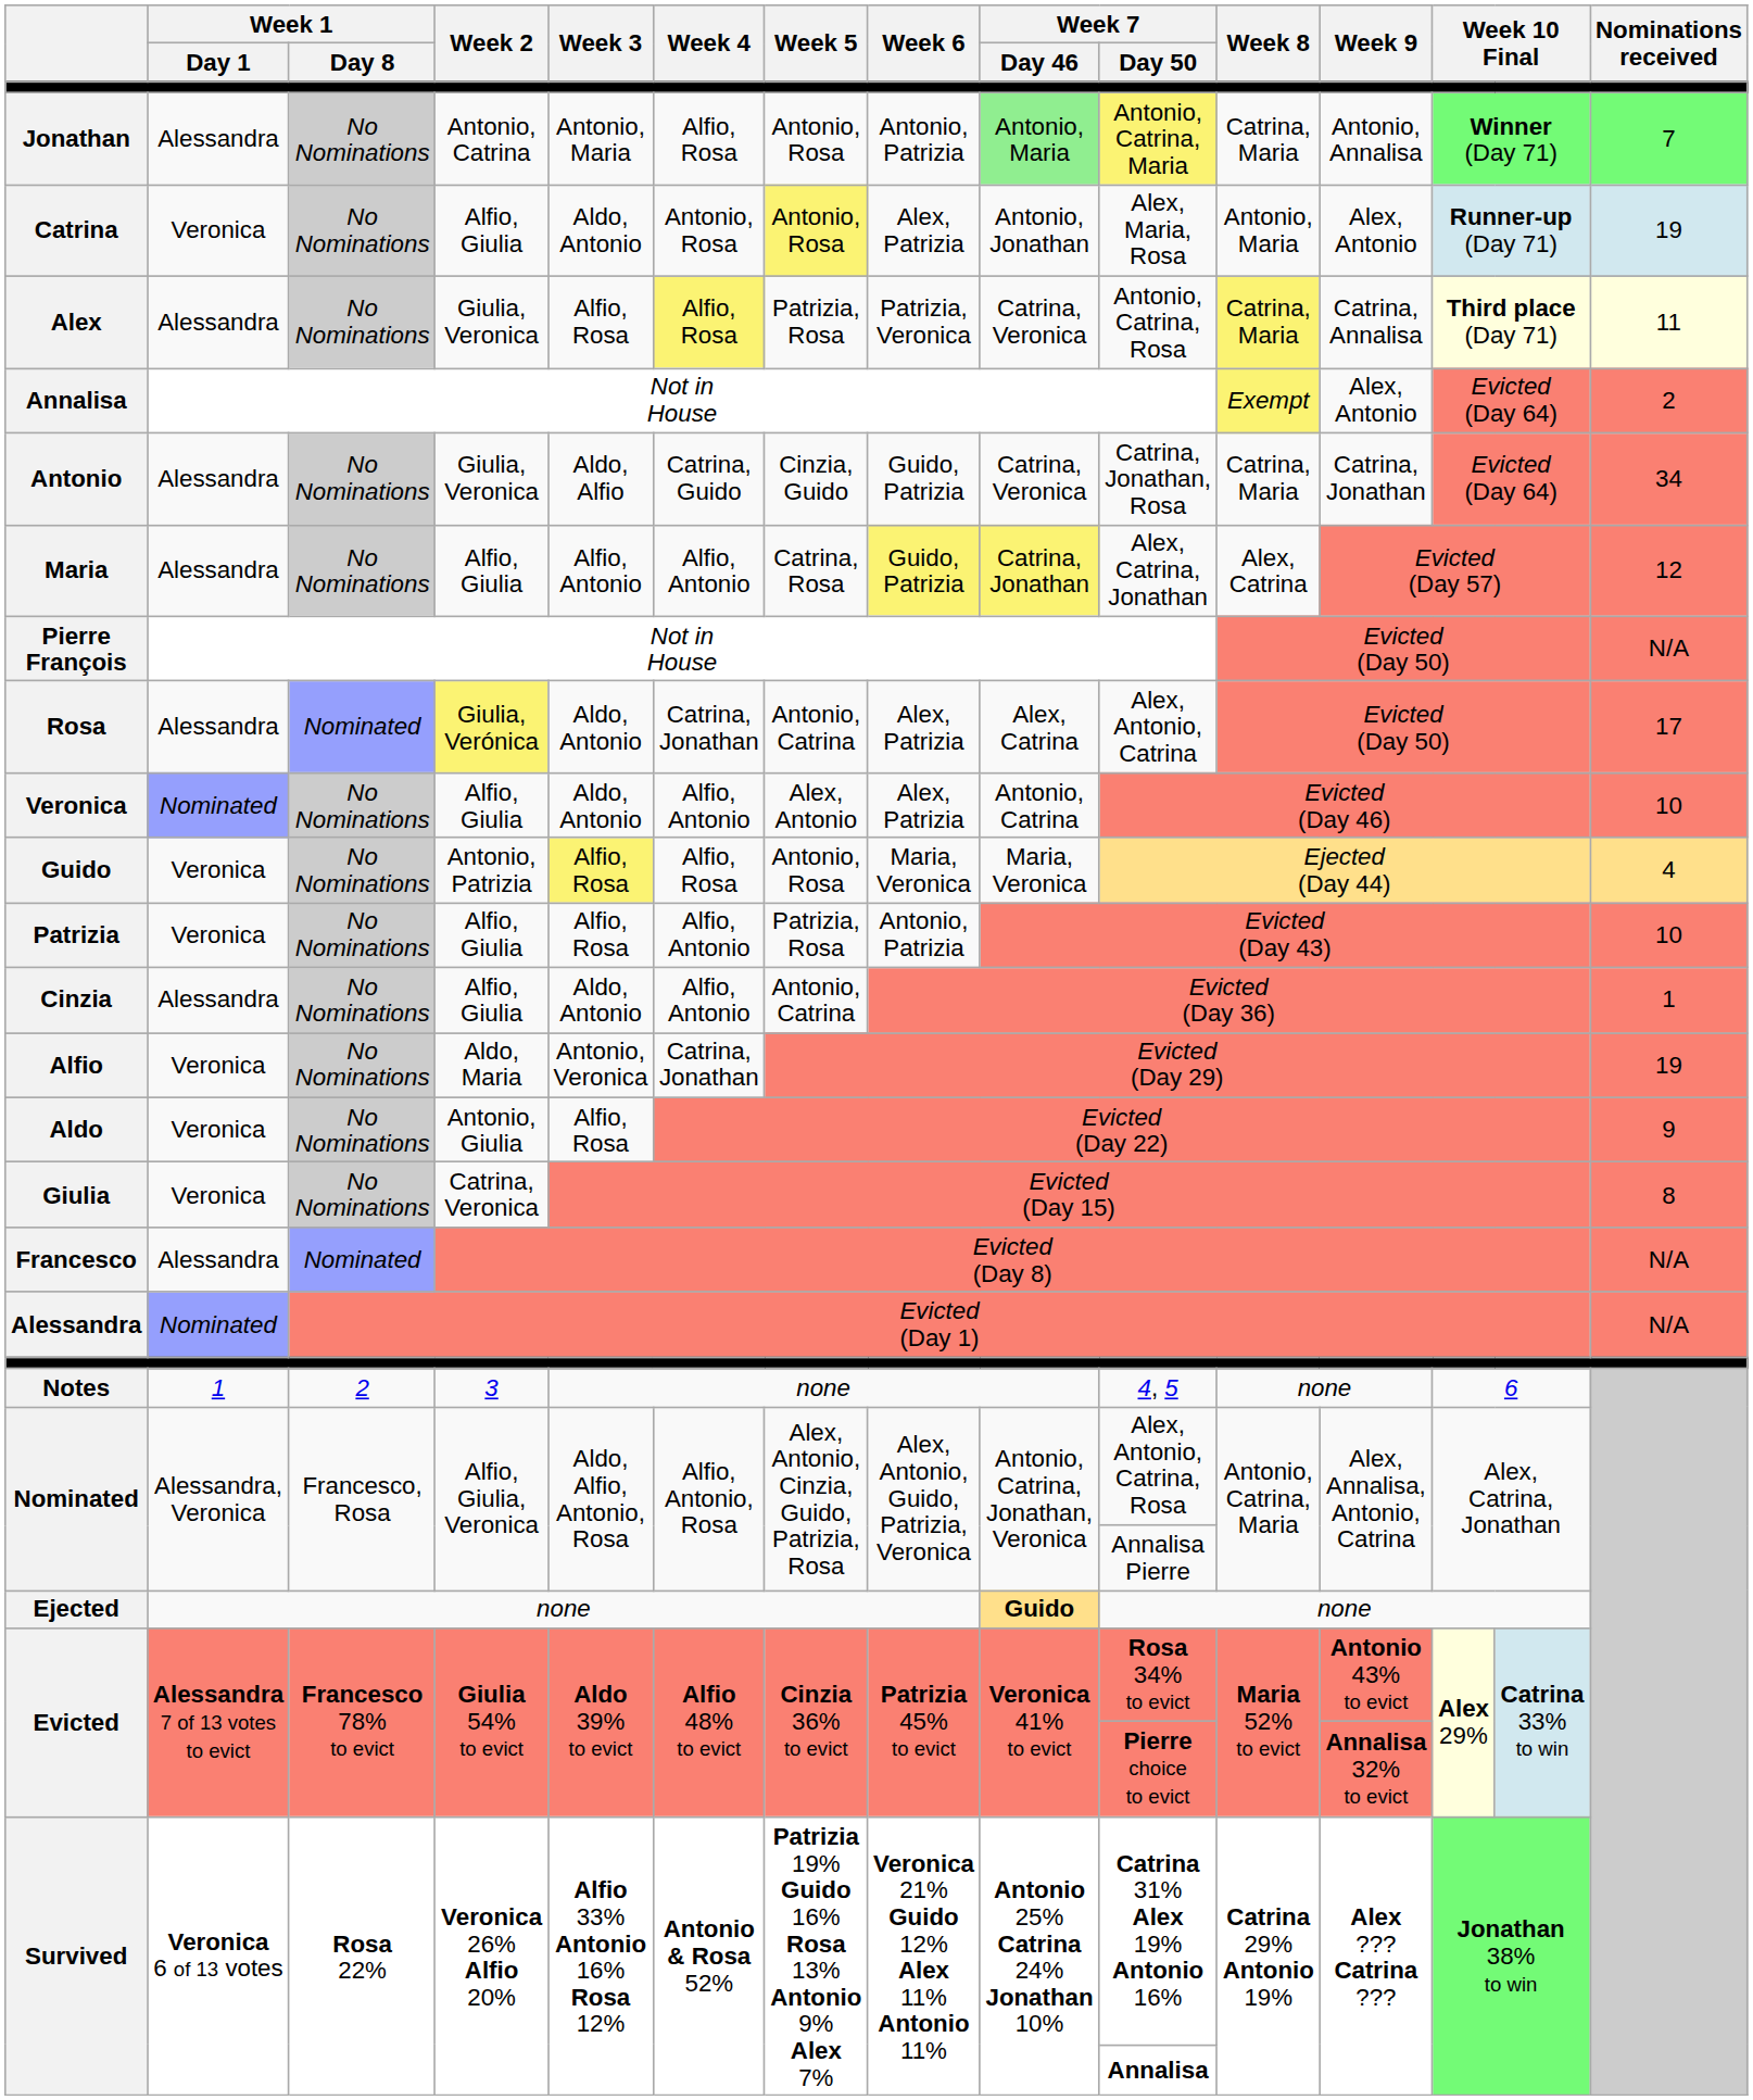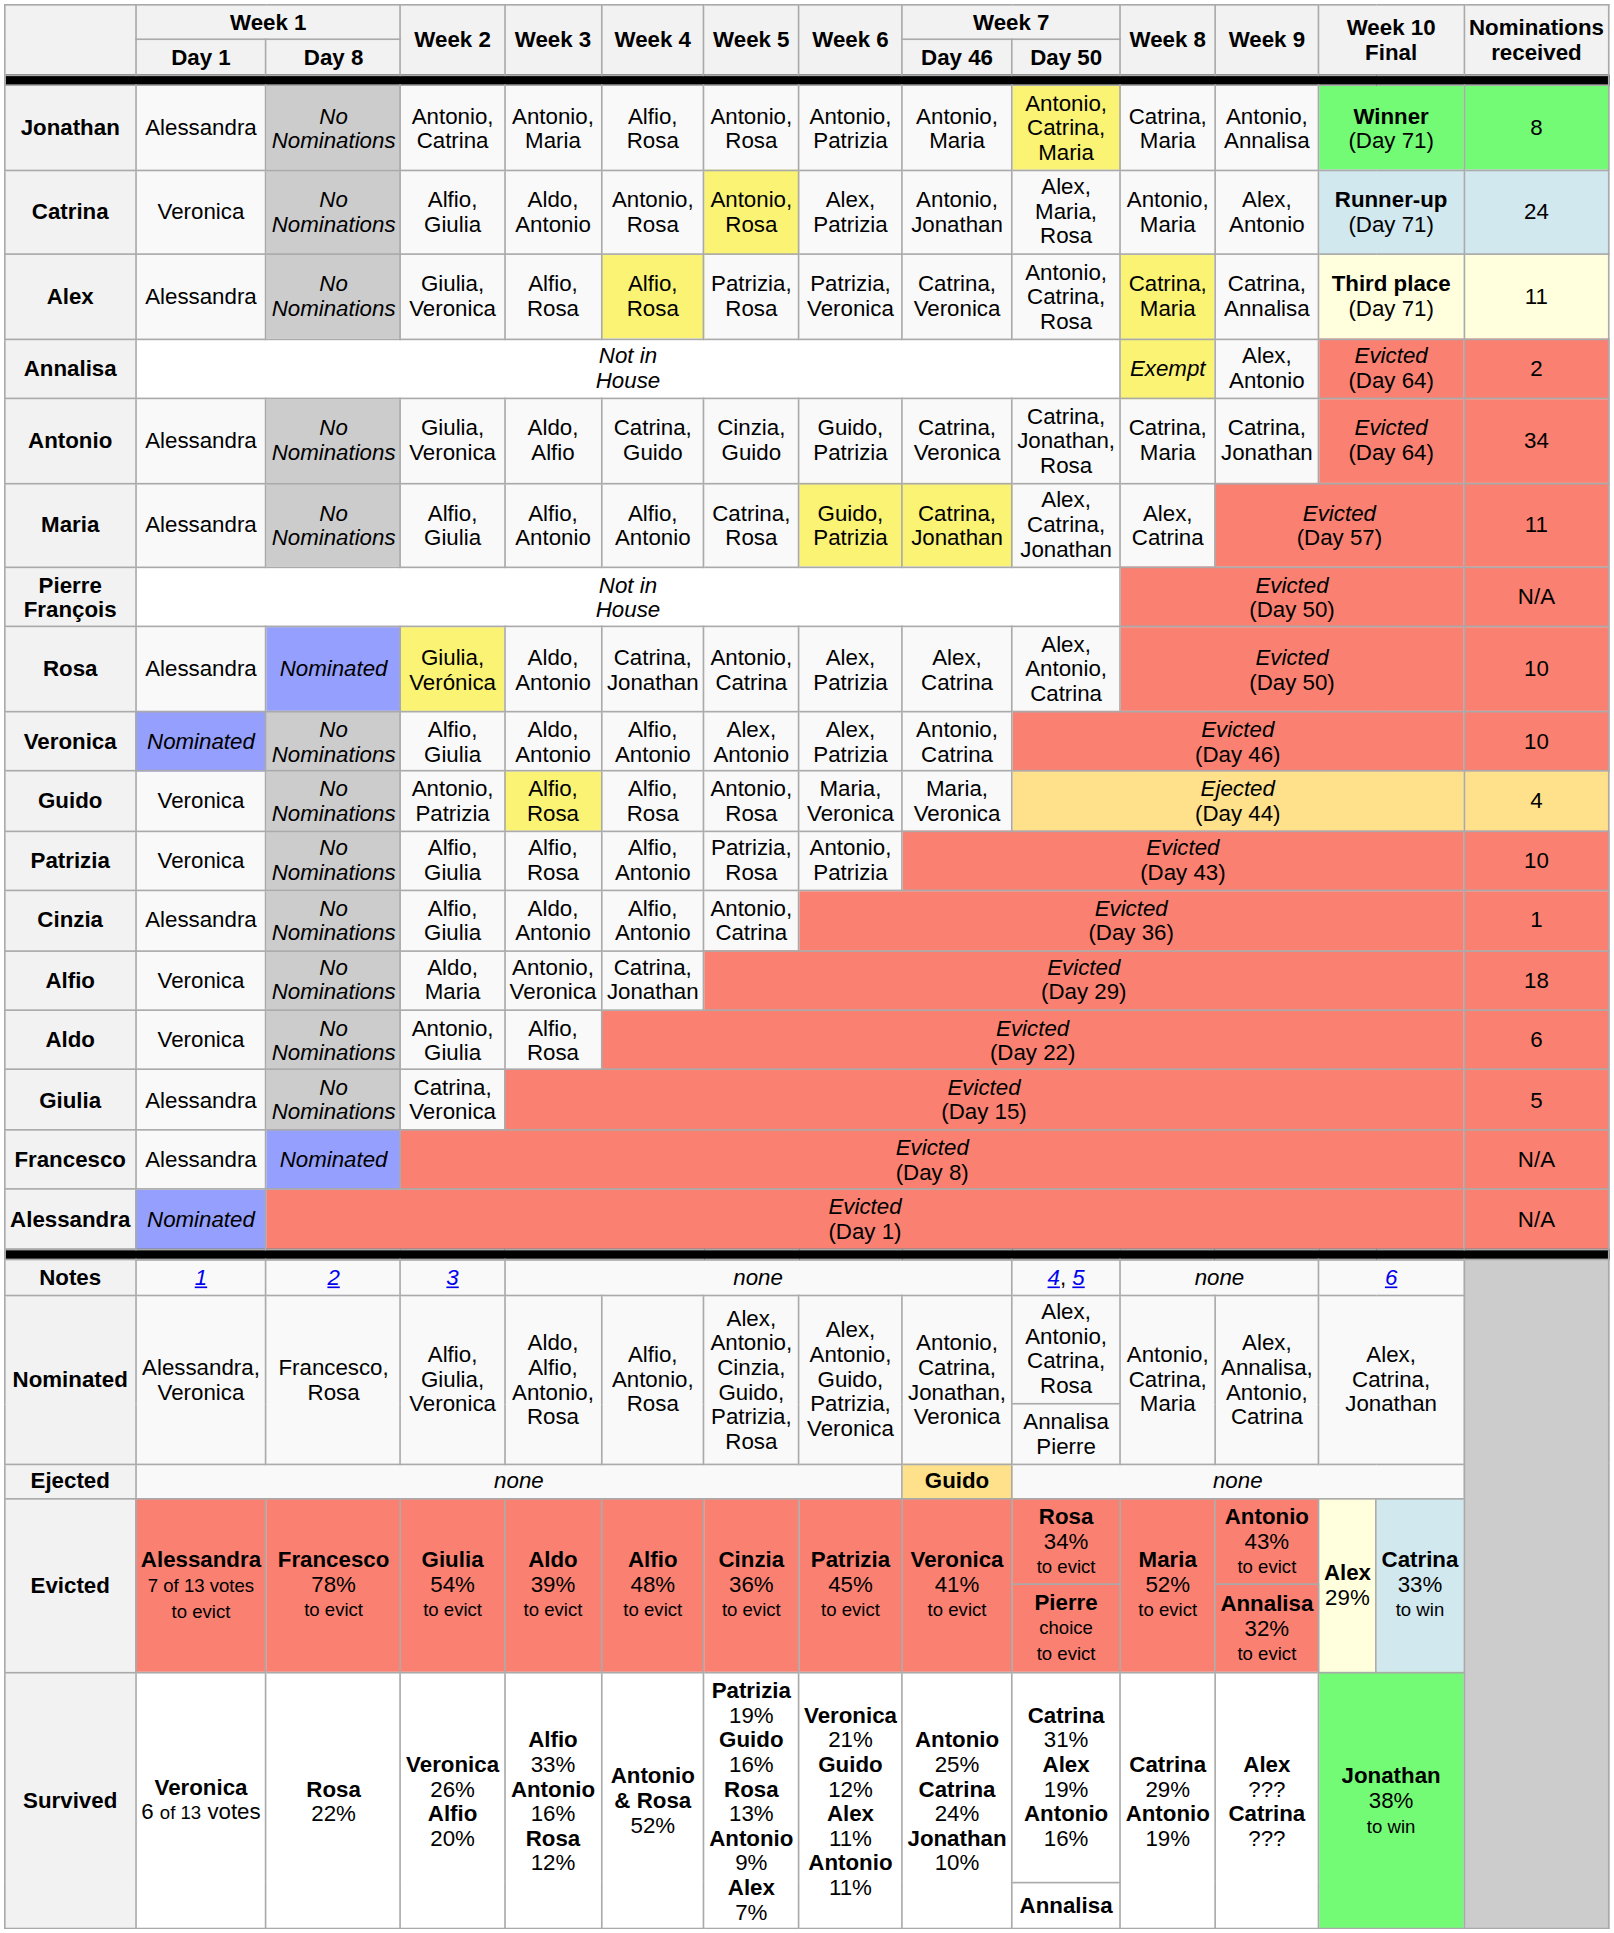Jonathan | Week 7 / Day 46: lightgreen background -> no background
Jonathan | Nominations received: 7 -> 8
Catrina | Nominations received: 19 -> 24
Maria | Nominations received: 12 -> 11
Rosa | Nominations received: 17 -> 10
Alfio | Nominations received: 19 -> 18
Aldo | Nominations received: 9 -> 6
Giulia | Week 1 / Day 1: Veronica -> Alessandra
Giulia | Nominations received: 8 -> 5
